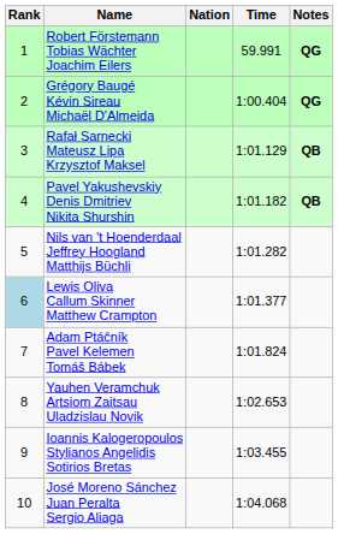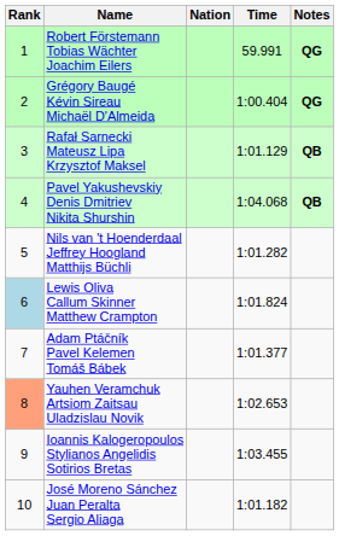Pavel Yakushevskiy Denis Dmitriev Nikita Shurshin | Time: 1:01.182 -> 1:04.068
Lewis Oliva Callum Skinner Matthew Crampton | Time: 1:01.377 -> 1:01.824
Adam Ptáčník Pavel Kelemen Tomáš Bábek | Time: 1:01.824 -> 1:01.377
Yauhen Veramchuk Artsiom Zaitsau Uladzislau Novik | Rank: no background -> lightsalmon background
José Moreno Sánchez Juan Peralta Sergio Aliaga | Time: 1:04.068 -> 1:01.182
